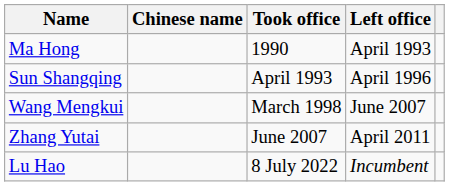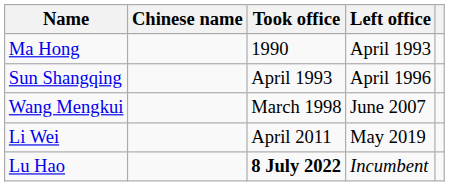- row: Zhang Yutai | June 2007 | April 2011
+ row: Li Wei | April 2011 | May 2019
Lu Hao | Took office: normal -> bold
